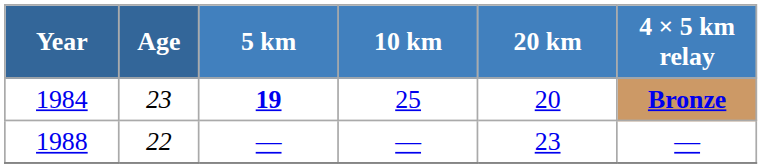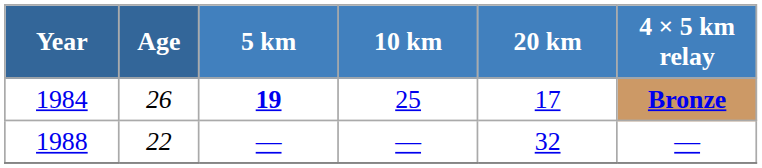1984 | Age: 23 -> 26
1984 | 20 km: 20 -> 17
1988 | 20 km: 23 -> 32
